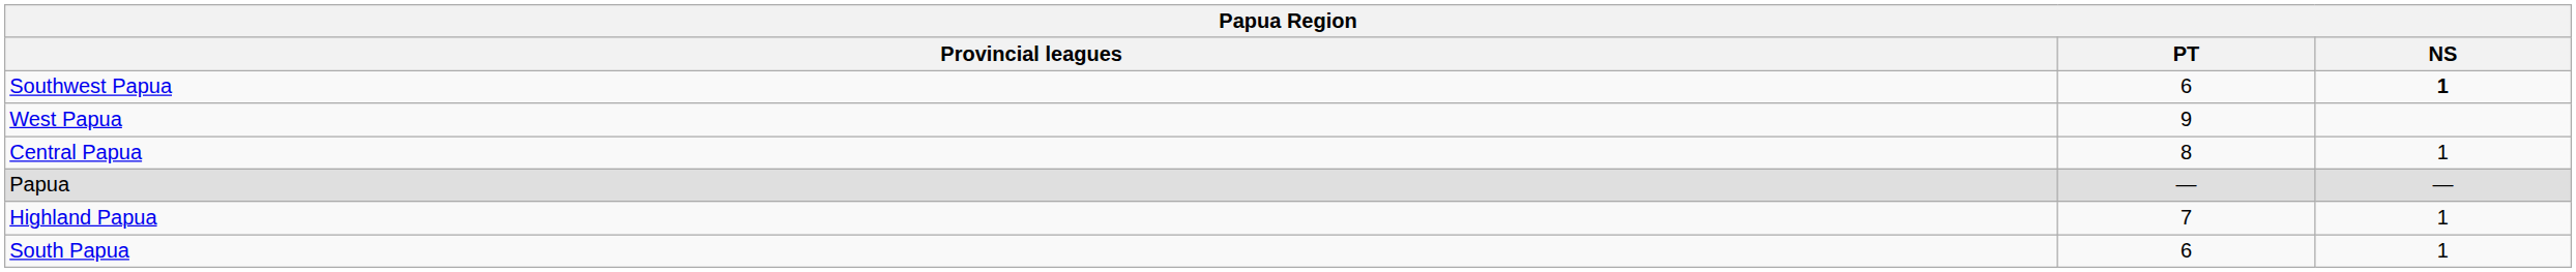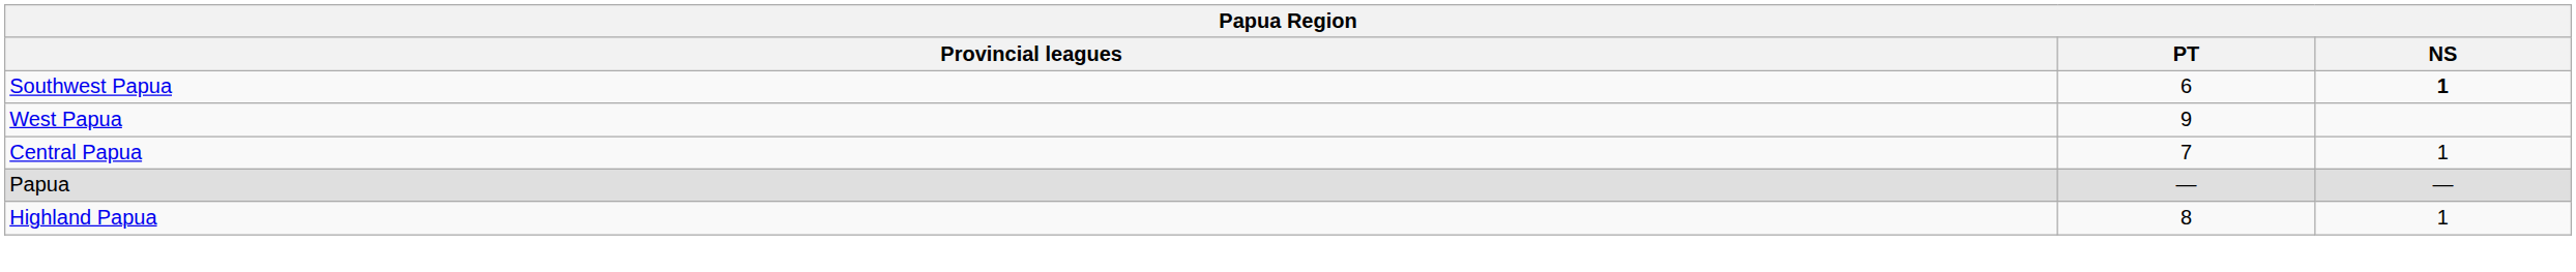Central Papua | PT: 8 -> 7
Highland Papua | PT: 7 -> 8
- row: South Papua | 6 | 1
